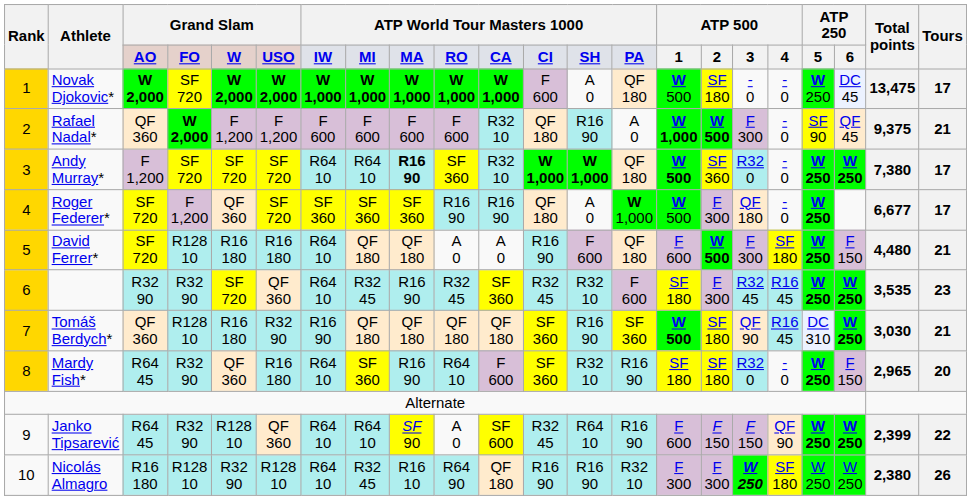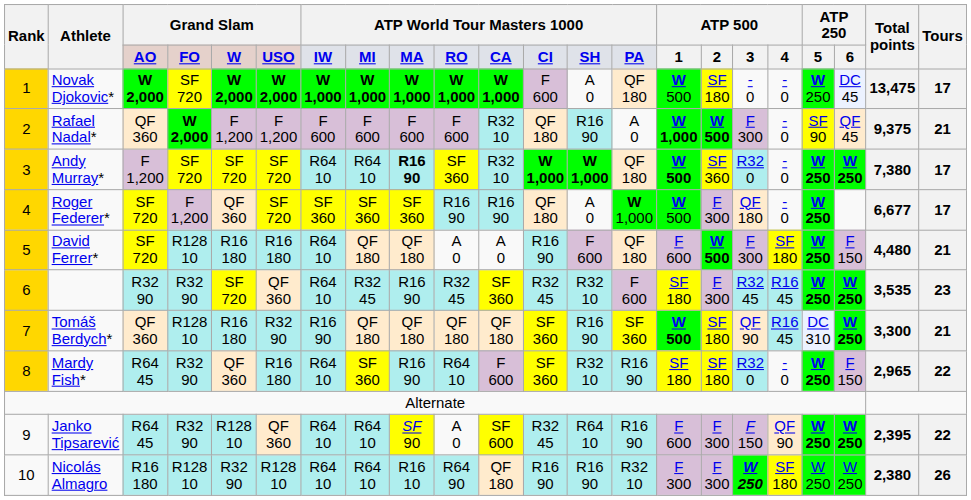Tomáš Berdych* | Total points: 3,030 -> 3,300
Mardy Fish* | Tours: 20 -> 22
Janko Tipsarević | column 16: F 150 -> F 300
Janko Tipsarević | Total points: 2,399 -> 2,395
Nicolás Almagro | column 8: R32 45 -> R64 10
